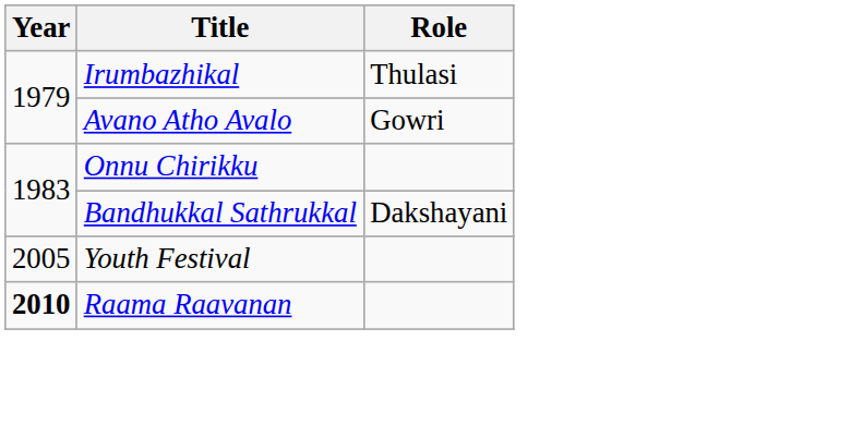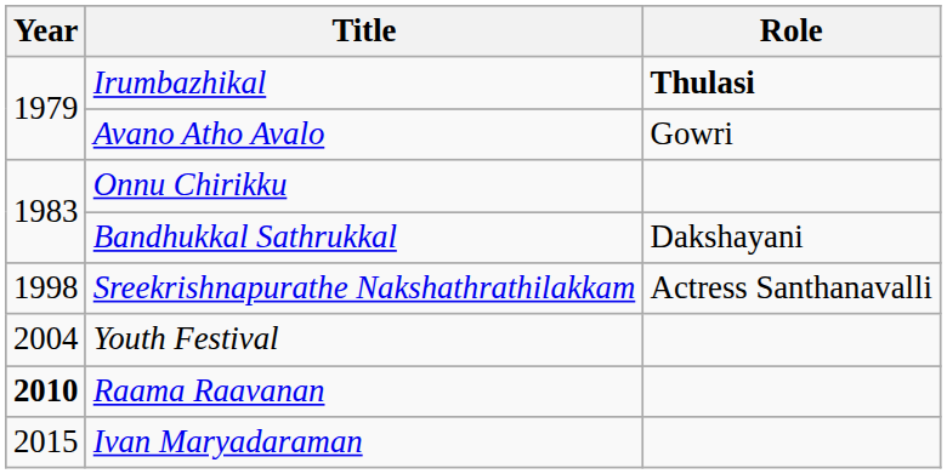Irumbazhikal | Role: normal -> bold
+ row: 1998 | Sreekrishnapurathe Nakshathrathilakkam | Actress Santhanavalli
Youth Festival | Year: 2005 -> 2004
+ row: 2015 | Ivan Maryadaraman
